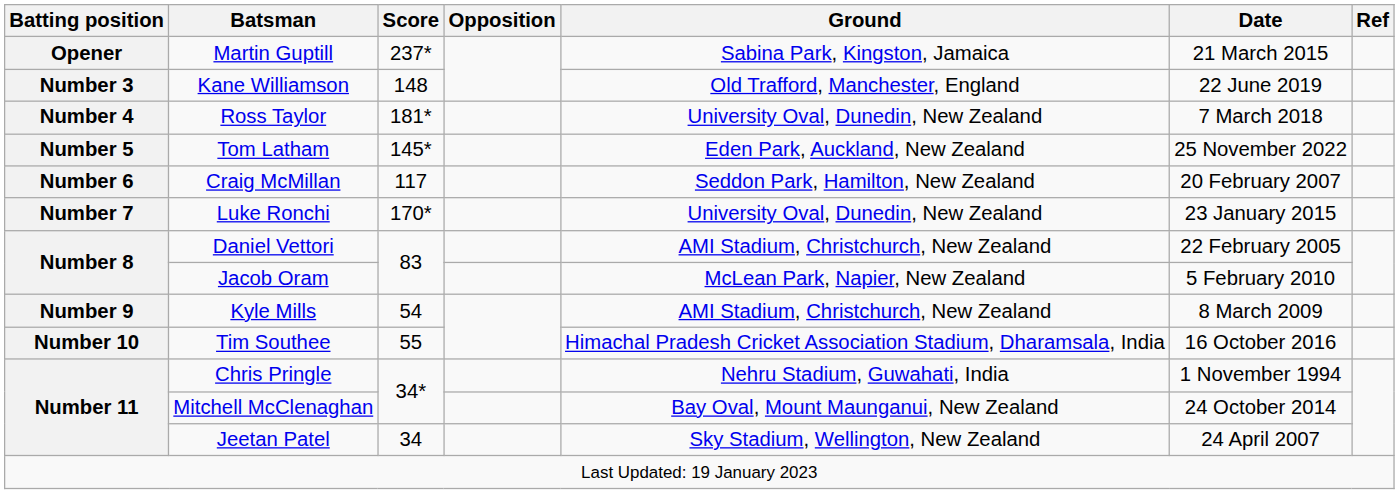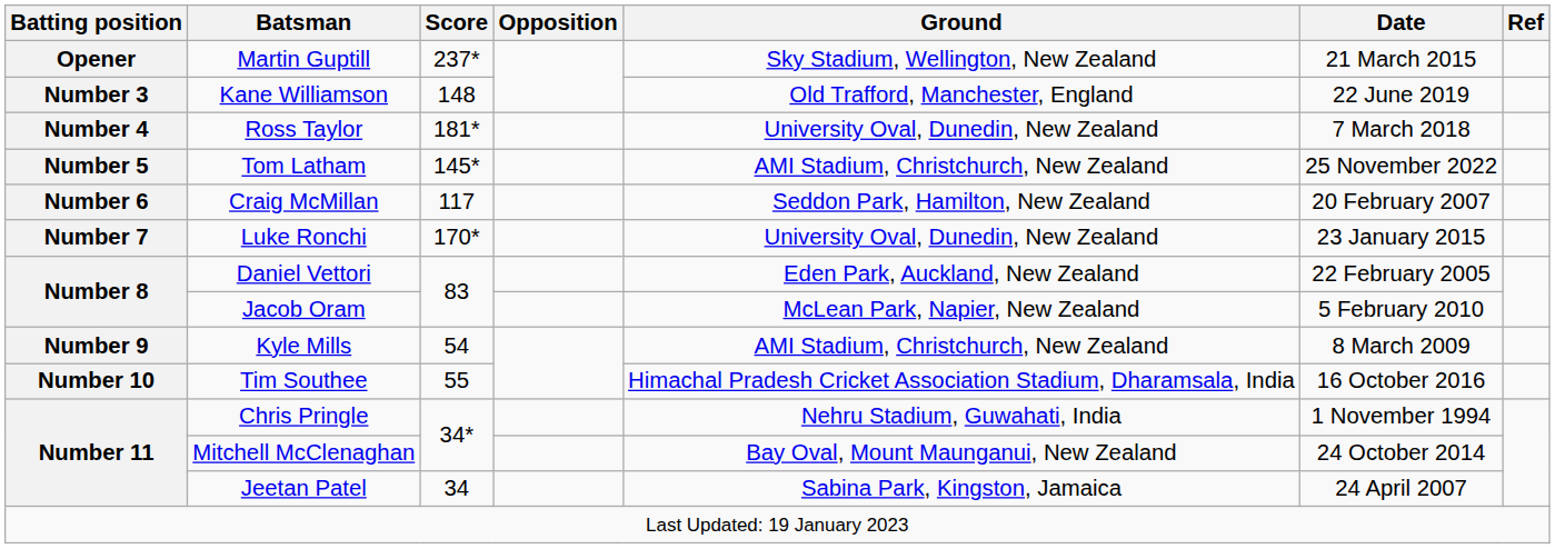Martin Guptill | Ground: Sabina Park, Kingston, Jamaica -> Sky Stadium, Wellington, New Zealand
Tom Latham | Ground: Eden Park, Auckland, New Zealand -> AMI Stadium, Christchurch, New Zealand
Daniel Vettori | Ground: AMI Stadium, Christchurch, New Zealand -> Eden Park, Auckland, New Zealand
Jeetan Patel | Ground: Sky Stadium, Wellington, New Zealand -> Sabina Park, Kingston, Jamaica
